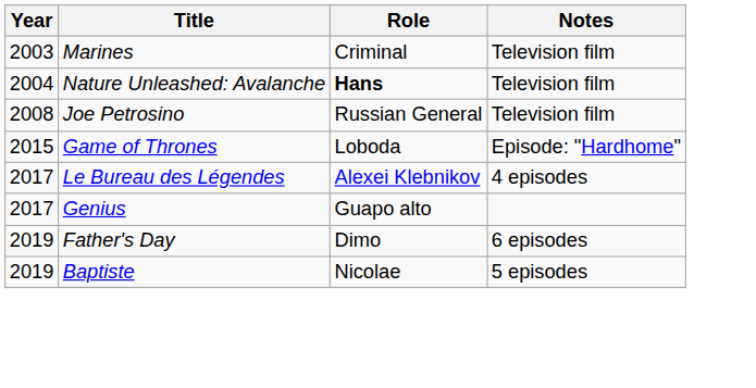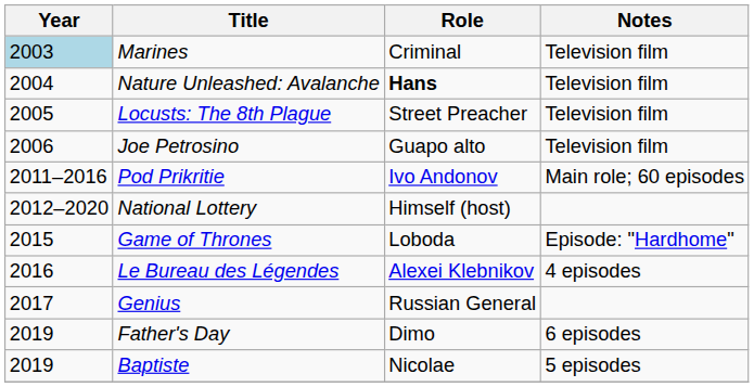Marines | Year: no background -> lightblue background
+ row: 2005 | Locusts: The 8th Plague | Street Preacher | Television film
Joe Petrosino | Year: 2008 -> 2006
Joe Petrosino | Role: Russian General -> Guapo alto
+ row: 2011–2016 | Pod Prikritie | Ivo Andonov | Main role; 60 episodes
+ row: 2012–2020 | National Lottery | Himself (host)
Le Bureau des Légendes | Year: 2017 -> 2016
Genius | Role: Guapo alto -> Russian General
